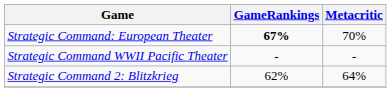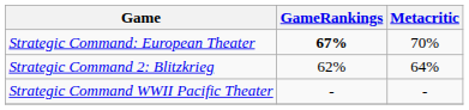rows swapped: Strategic Command 2: Blitzkrieg <-> Strategic Command WWII Pacific Theater
